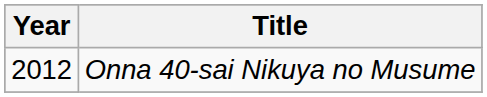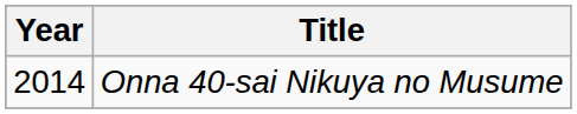Onna 40-sai Nikuya no Musume | Year: 2012 -> 2014
